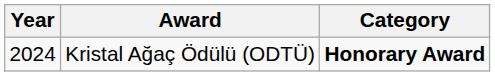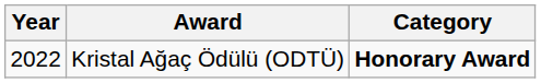Kristal Ağaç Ödülü (ODTÜ) | Year: 2024 -> 2022
